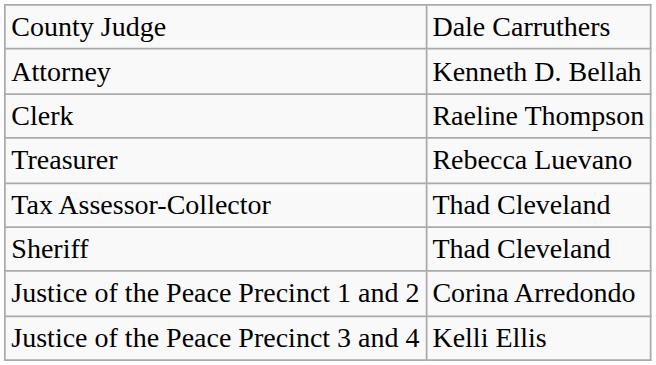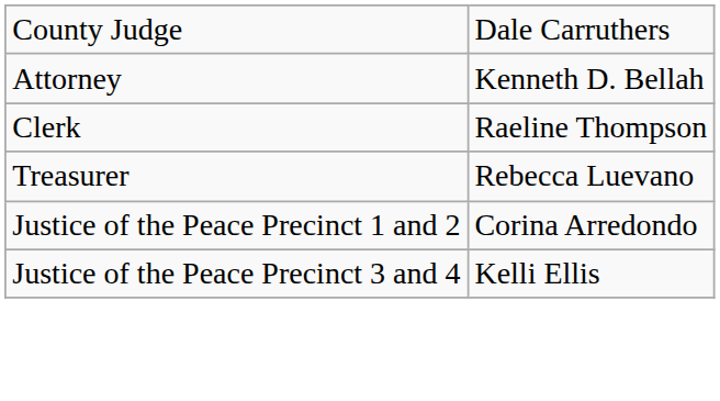- row: Tax Assessor-Collector | Thad Cleveland
- row: Sheriff | Thad Cleveland
